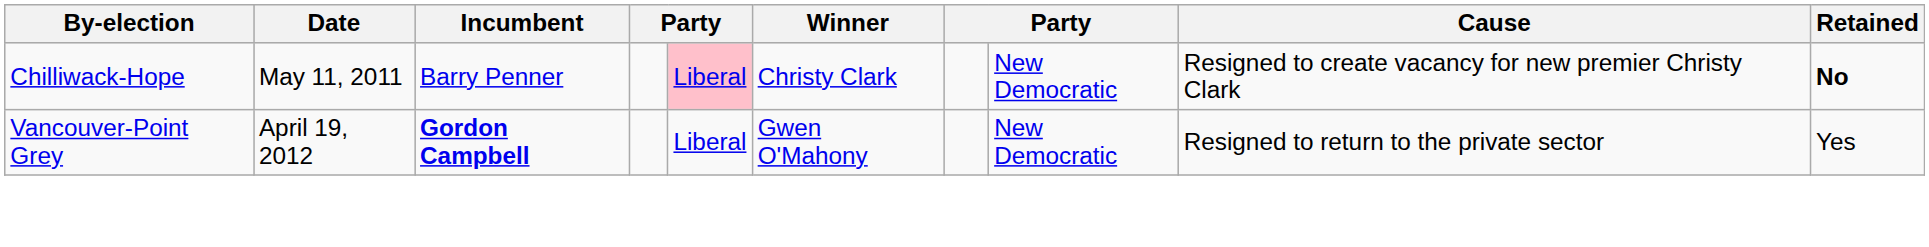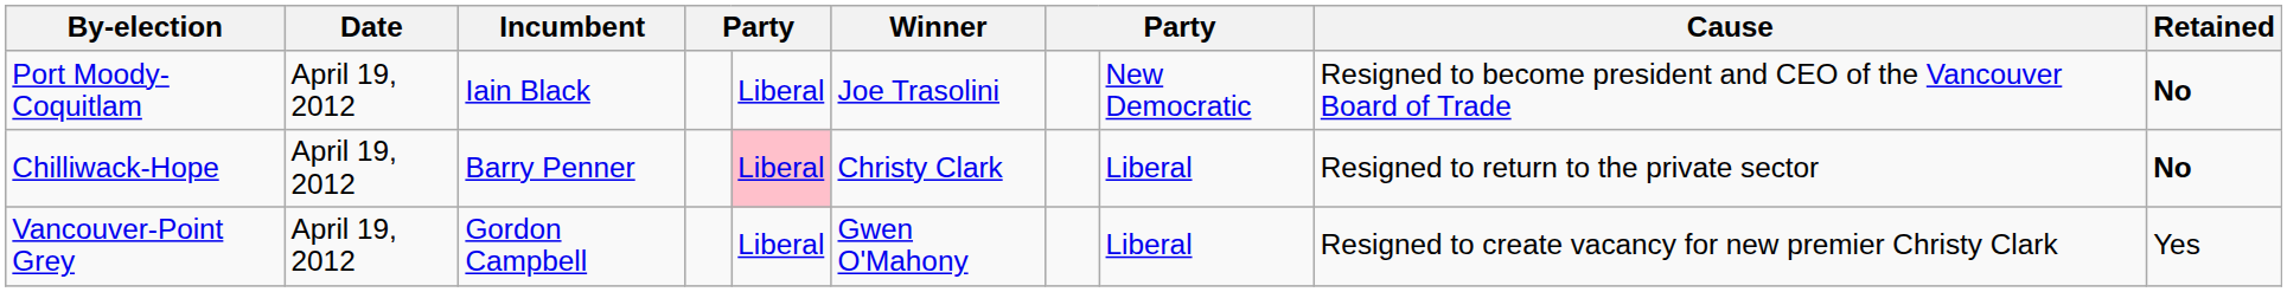+ row: Port Moody-Coquitlam | April 19, 2012 | Iain Black | Liberal | Joe Trasolini | New Democratic | Resigned to become president and CEO of the Vancouver Board of Trade | No
Chilliwack-Hope | Date: May 11, 2011 -> April 19, 2012
Chilliwack-Hope | column 8: New Democratic -> Liberal
Chilliwack-Hope | Cause: Resigned to create vacancy for new premier Christy Clark -> Resigned to return to the private sector
Vancouver-Point Grey | Incumbent: bold -> normal
Vancouver-Point Grey | column 8: New Democratic -> Liberal
Vancouver-Point Grey | Cause: Resigned to return to the private sector -> Resigned to create vacancy for new premier Christy Clark
